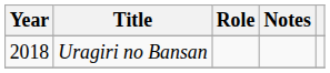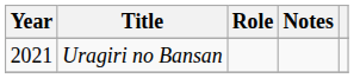Uragiri no Bansan | Year: 2018 -> 2021
